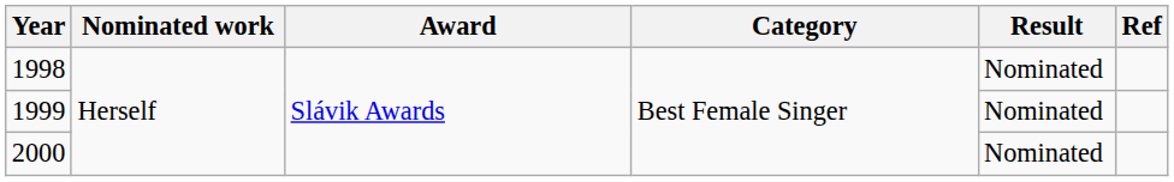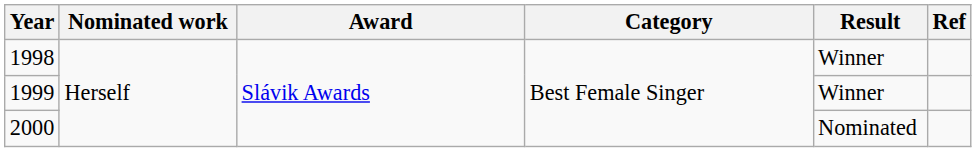1998 | Result: Nominated -> Winner
1999 | Result: Nominated -> Winner
